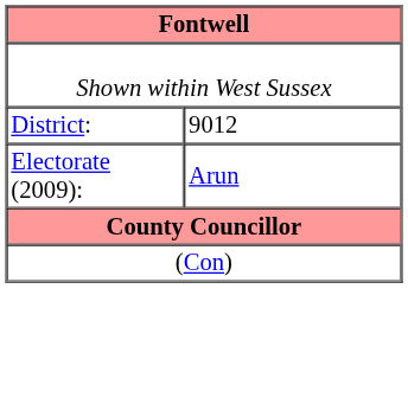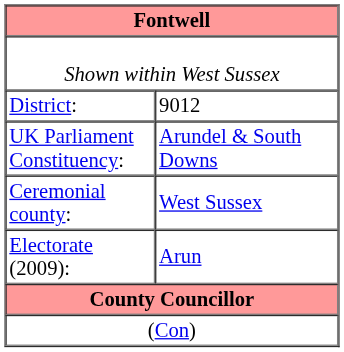+ row: UK Parliament Constituency: | Arundel & South Downs
+ row: Ceremonial county: | West Sussex
